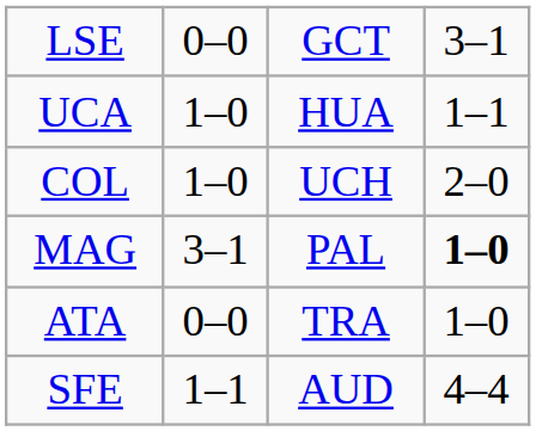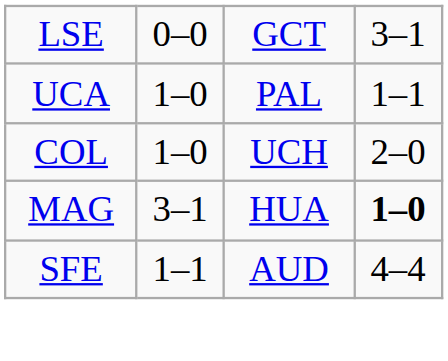UCA | column 3: HUA -> PAL
MAG | column 3: PAL -> HUA
- row: ATA | 0–0 | TRA | 1–0
